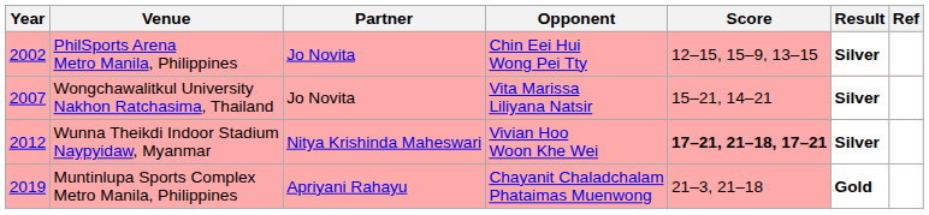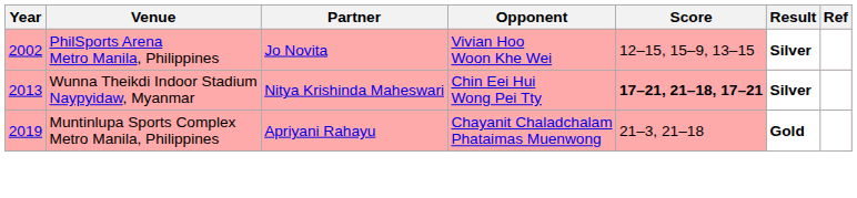PhilSports Arena Metro Manila, Philippines | Opponent: Chin Eei Hui Wong Pei Tty -> Vivian Hoo Woon Khe Wei
- row: 2007 | Wongchawalitkul University Nakhon Ratchasima, Thailand | Jo Novita | Vita Marissa Liliyana Natsir | 15–21, 14–21 | Silver
Wunna Theikdi Indoor Stadium Naypyidaw, Myanmar | Year: 2012 -> 2013
Wunna Theikdi Indoor Stadium Naypyidaw, Myanmar | Opponent: Vivian Hoo Woon Khe Wei -> Chin Eei Hui Wong Pei Tty
